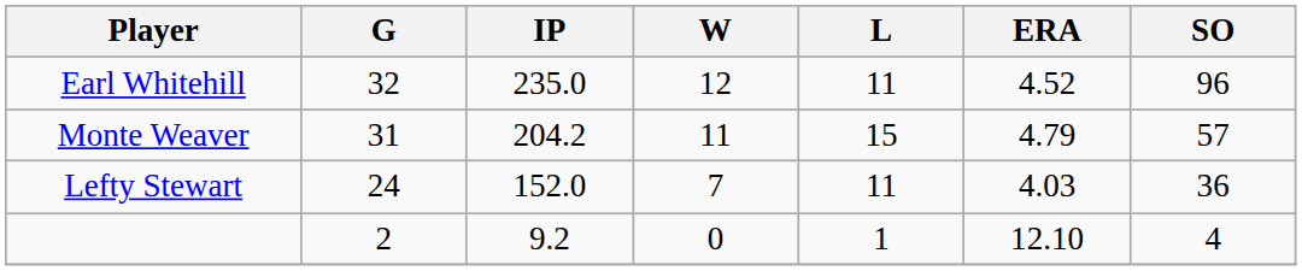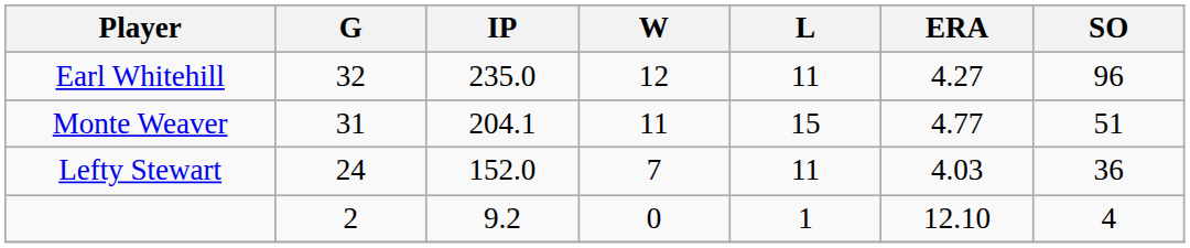Earl Whitehill | ERA: 4.52 -> 4.27
Monte Weaver | IP: 204.2 -> 204.1
Monte Weaver | ERA: 4.79 -> 4.77
Monte Weaver | SO: 57 -> 51
